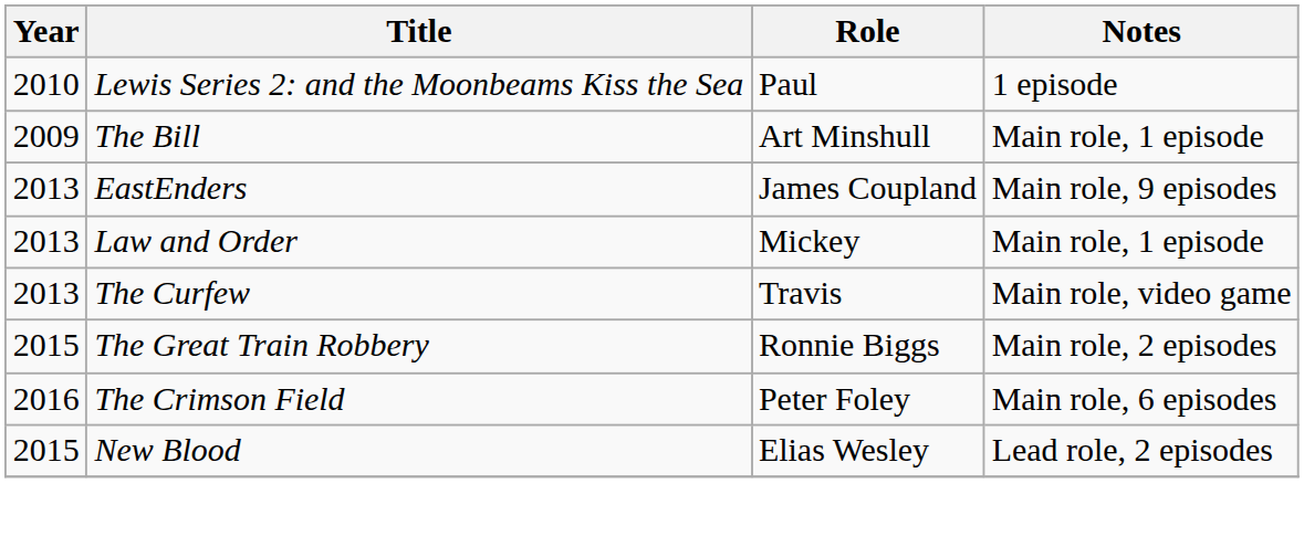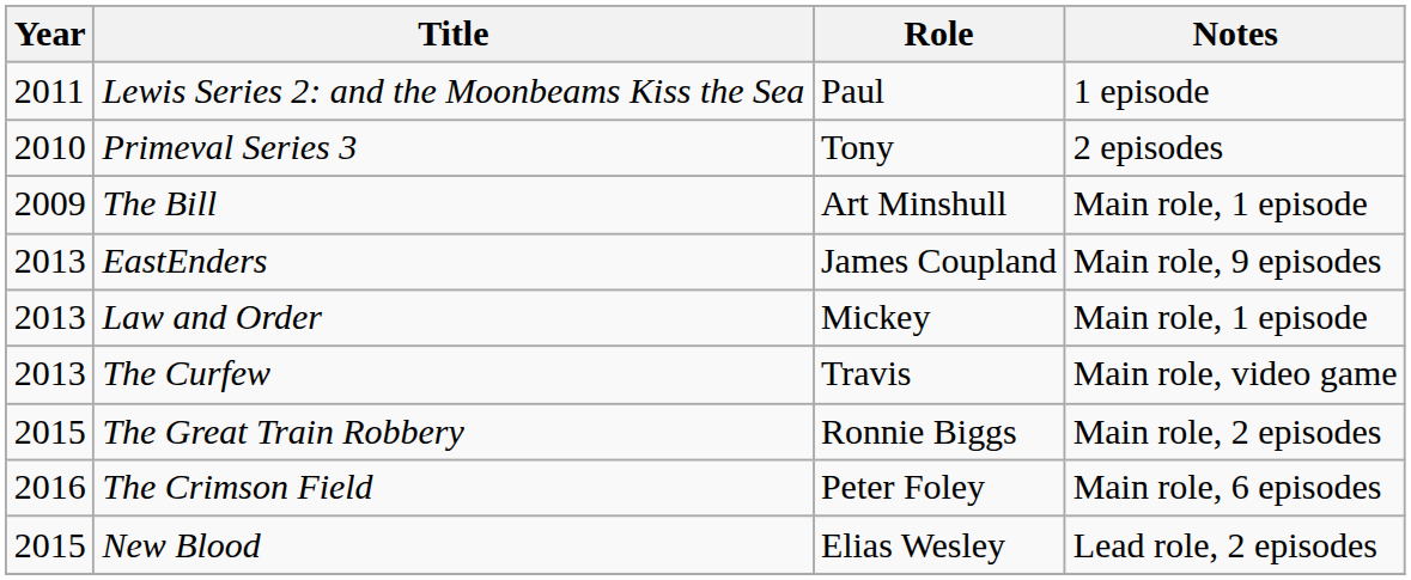Lewis Series 2: and the Moonbeams Kiss the Sea | Year: 2010 -> 2011
+ row: 2010 | Primeval Series 3 | Tony | 2 episodes
